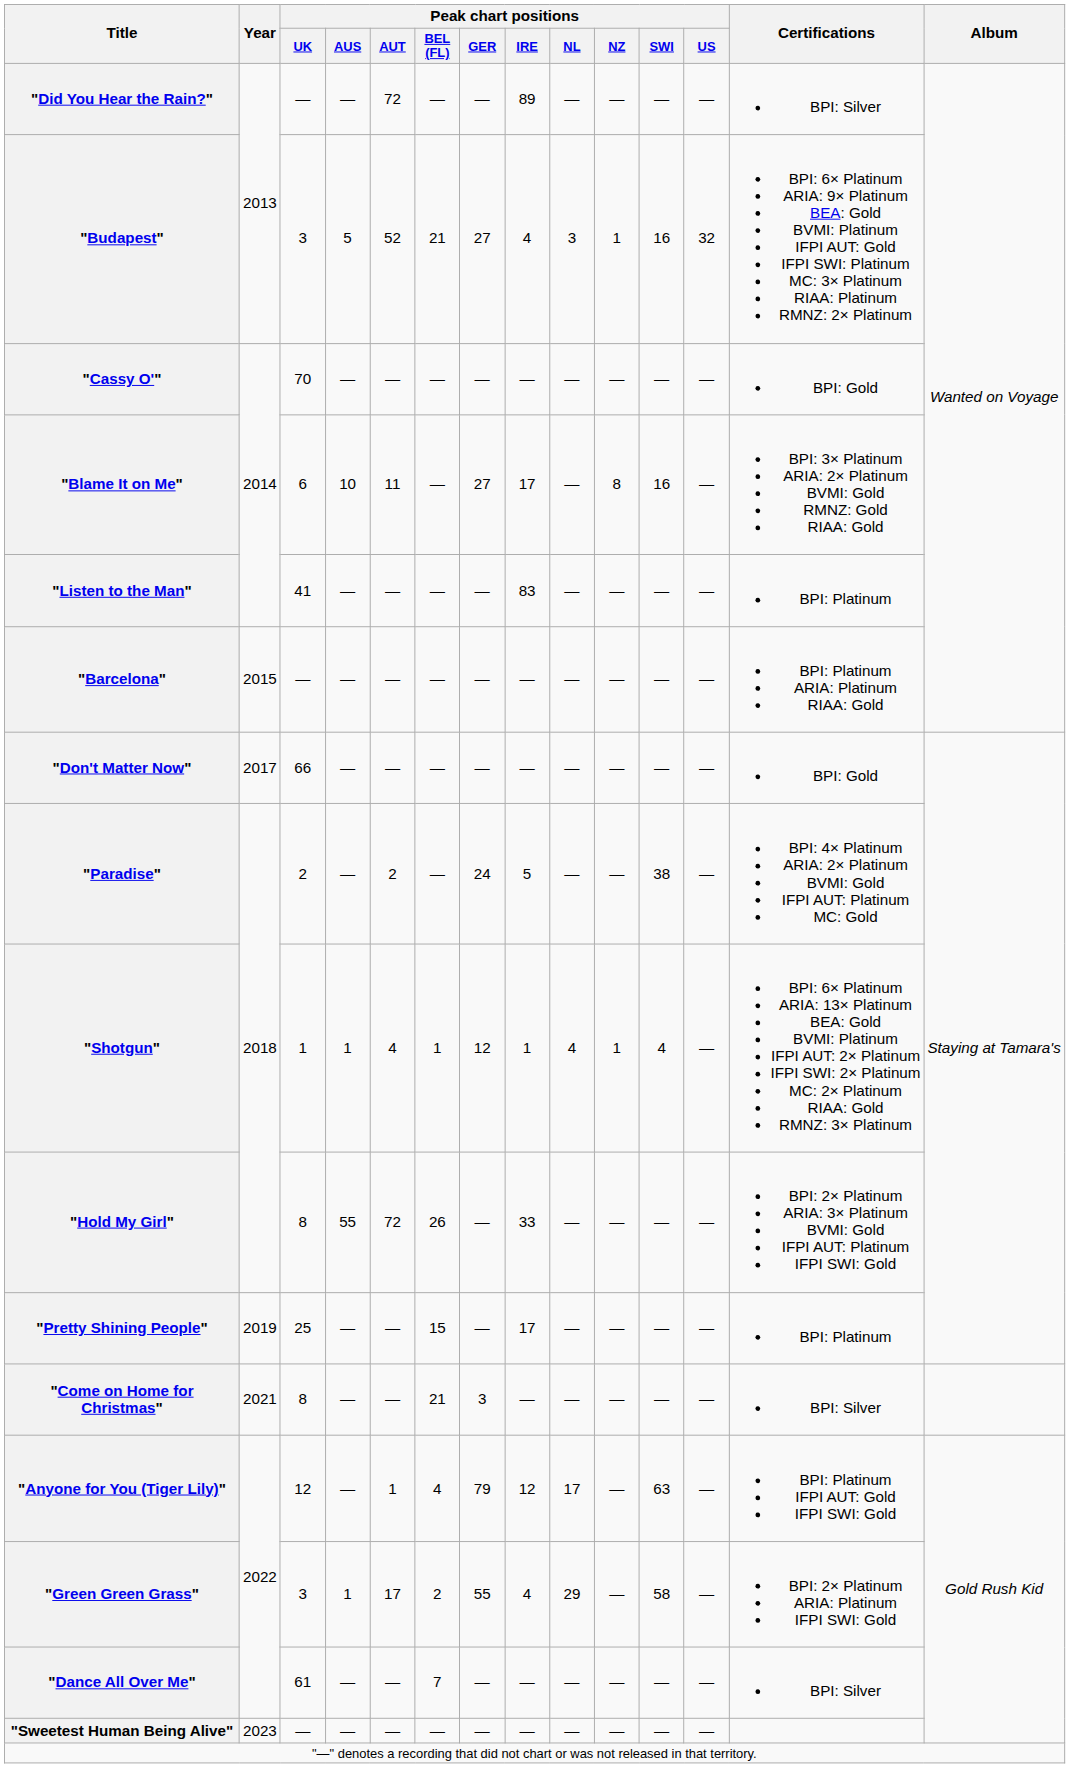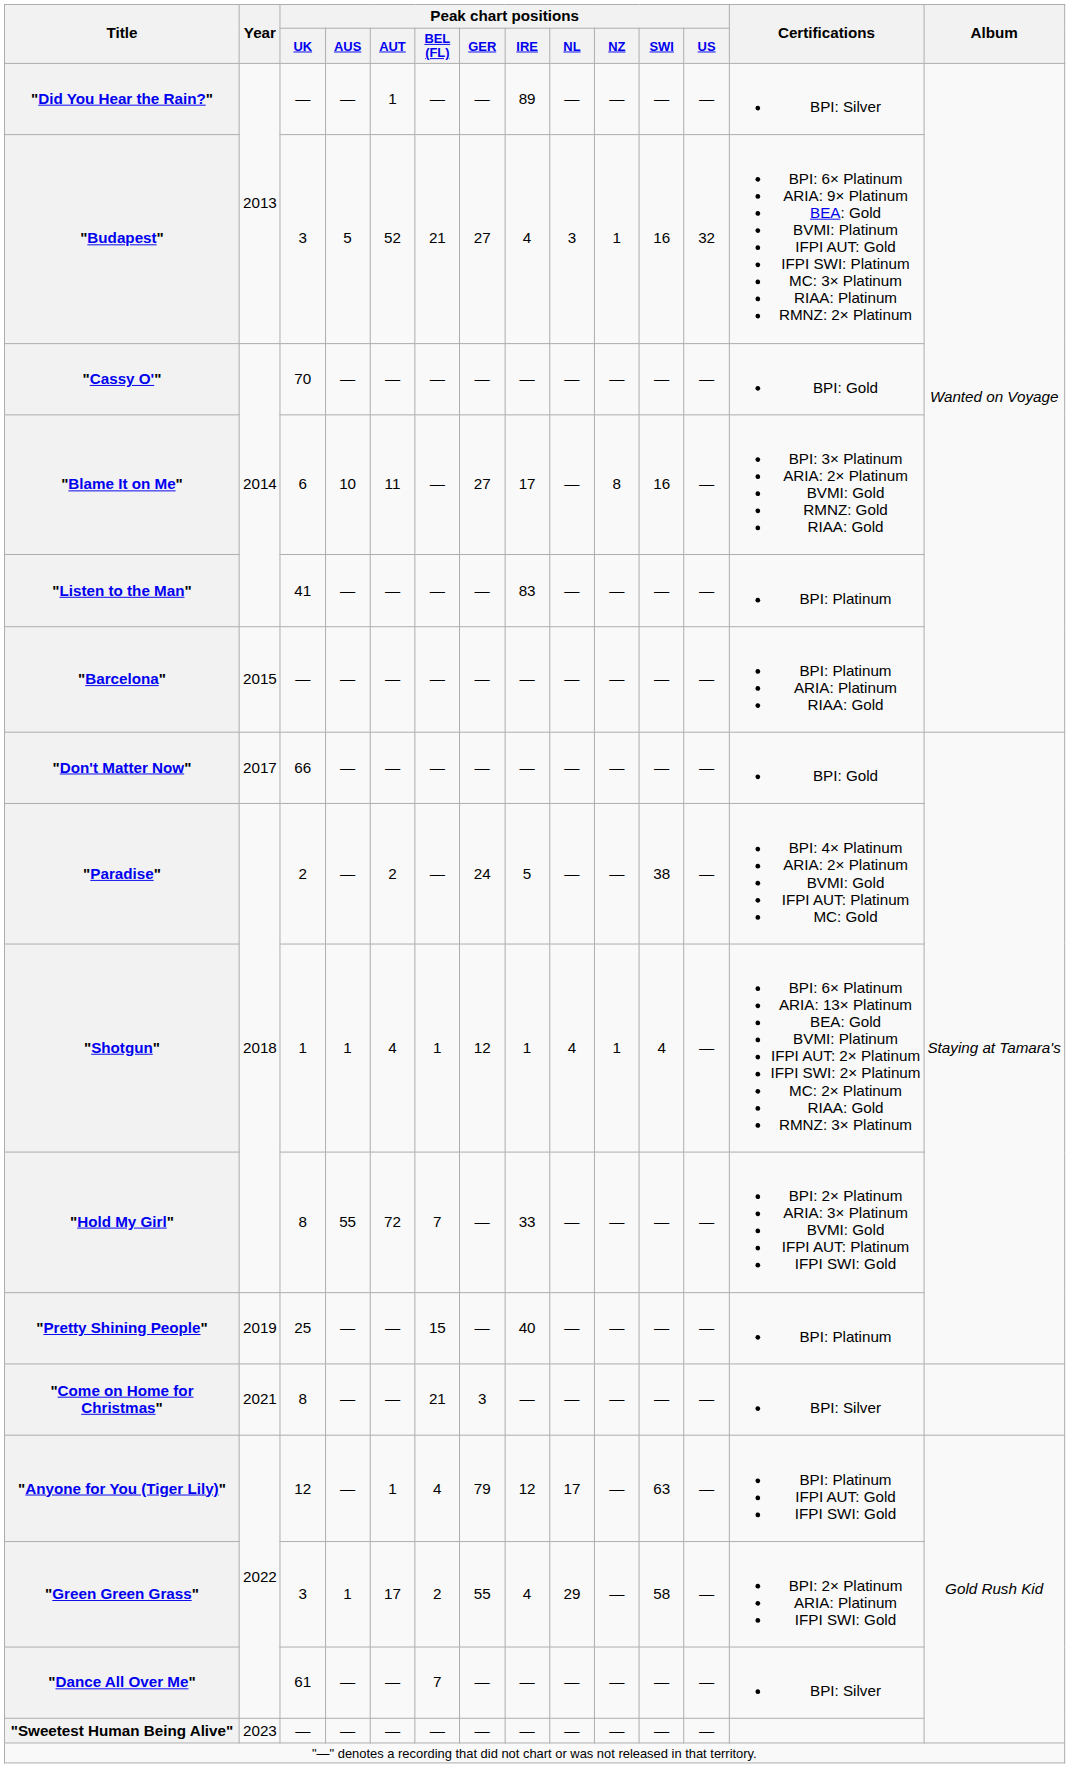"Did You Hear the Rain?" | Peak chart positions / AUT: 72 -> 1
"Hold My Girl" | Peak chart positions / BEL (FL): 26 -> 7
"Pretty Shining People" | Peak chart positions / IRE: 17 -> 40
